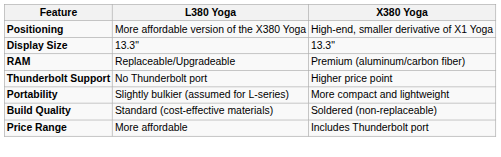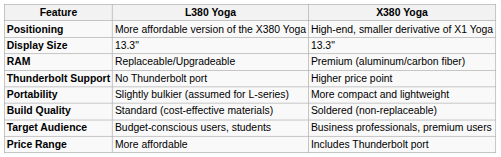+ row: Target Audience | Budget-conscious users, students | Business professionals, premium users
